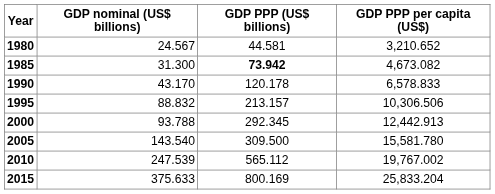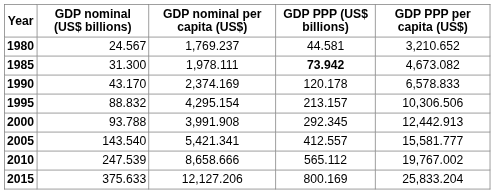+ column: GDP nominal per capita (US$) | 1,769.237 | 1,978.111 | 2,374.169 | 4,295.154 | 3,991.908 | 5,421.341 | 8,658.666 | 12,127.206
2005 | GDP PPP (US$ billions): 309.500 -> 412.557
2005 | GDP PPP per capita (US$): 15,581.780 -> 15,581.777
